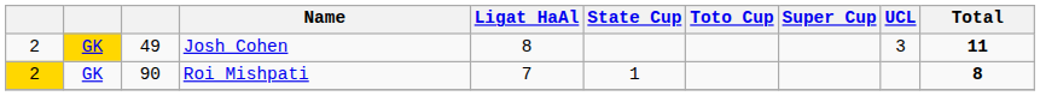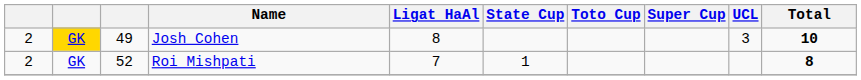Josh Cohen | Total: 11 -> 10
Roi Mishpati | column 1: gold background -> no background
Roi Mishpati | column 3: 90 -> 52
